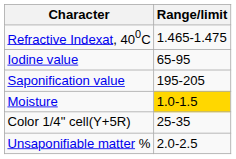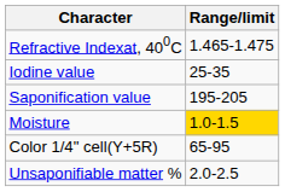Iodine value | Range/limit: 65-95 -> 25-35
Color 1/4" cell(Y+5R) | Range/limit: 25-35 -> 65-95
